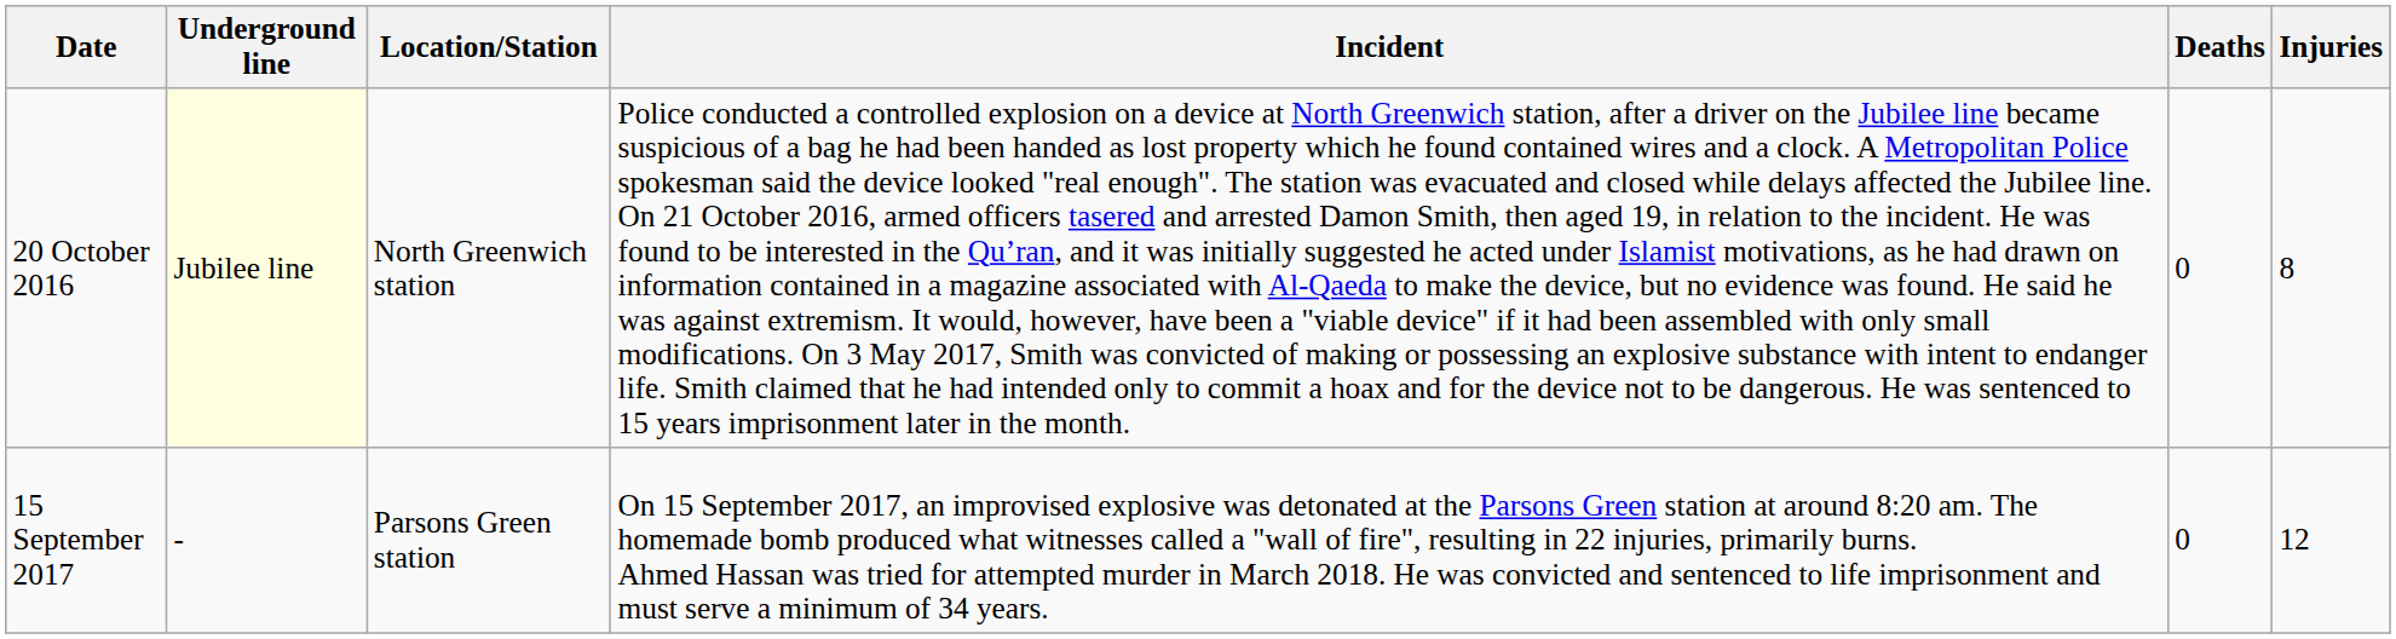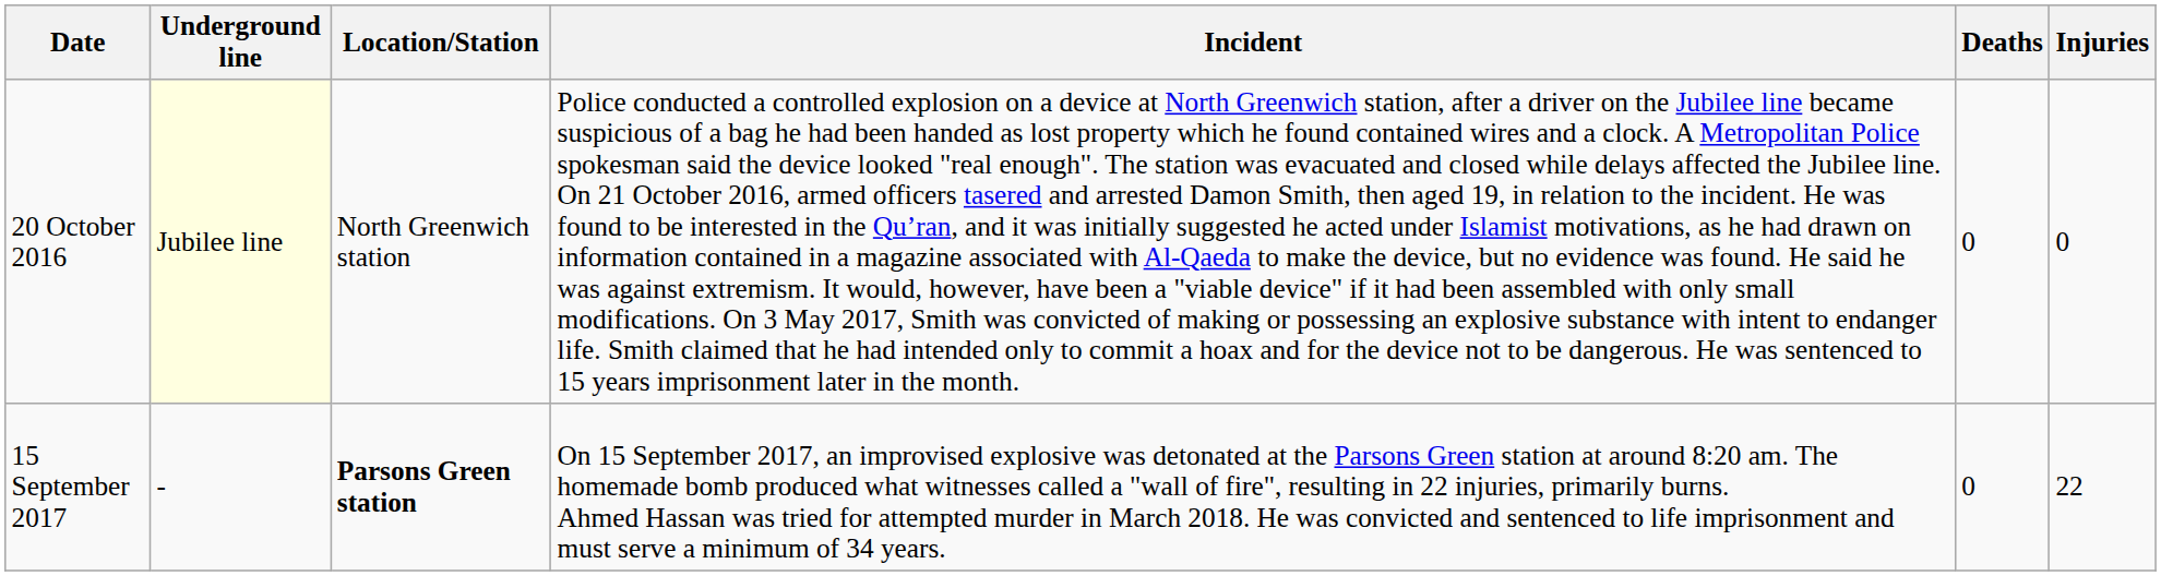20 October 2016 | Injuries: 8 -> 0
15 September 2017 | Location/Station: normal -> bold
15 September 2017 | Injuries: 12 -> 22
